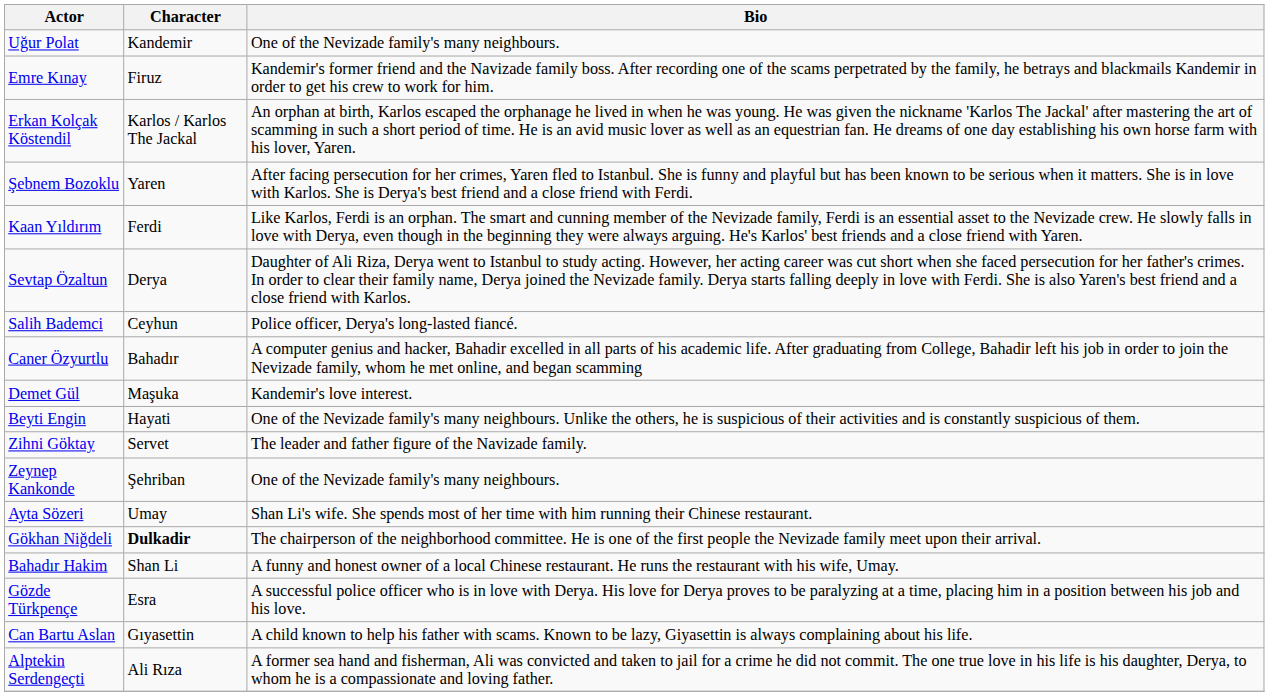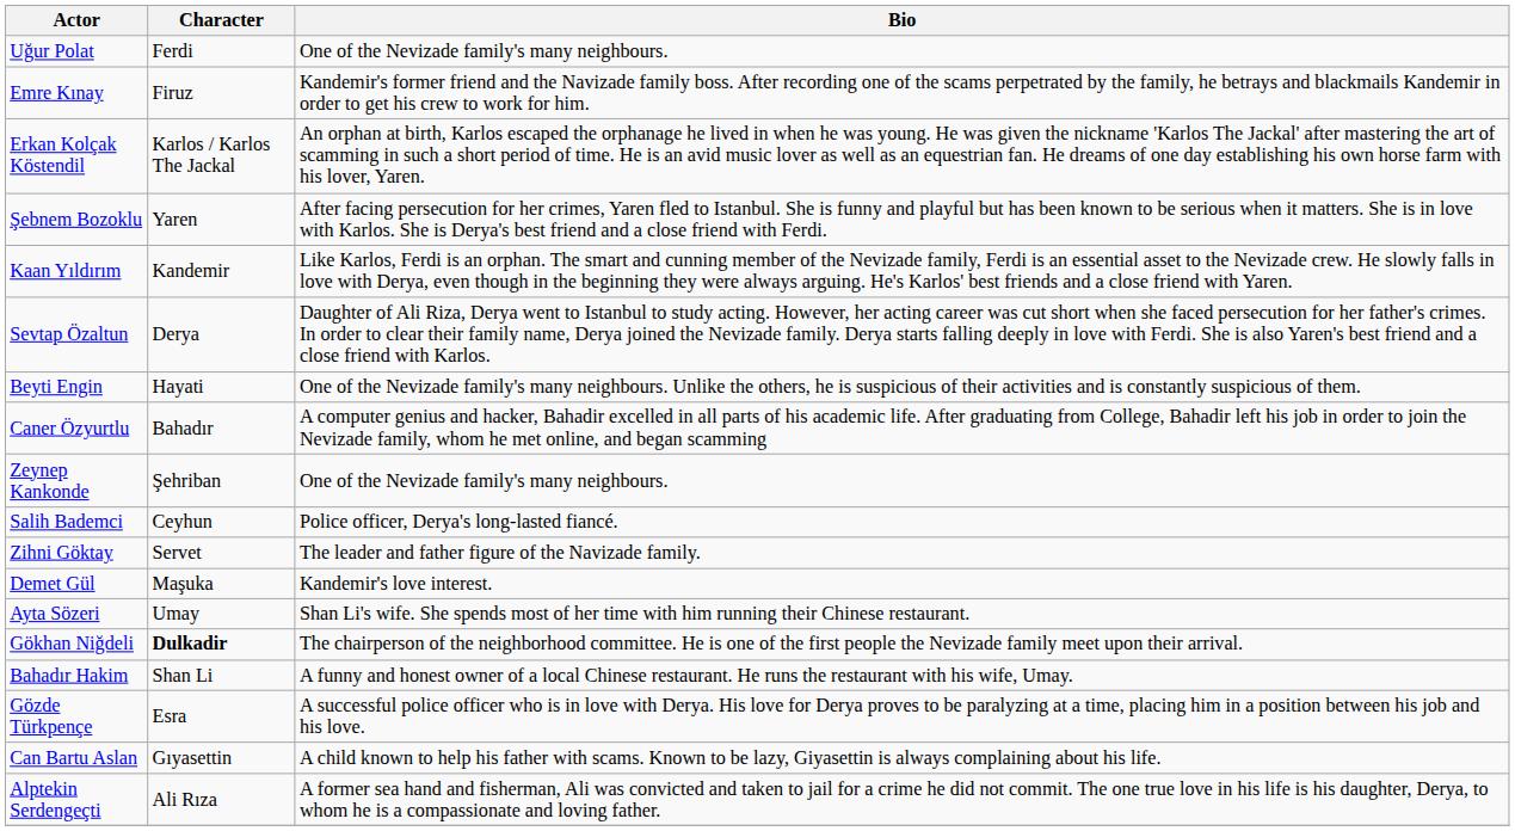Uğur Polat | Character: Kandemir -> Ferdi
Kaan Yıldırım | Character: Ferdi -> Kandemir
rows swapped: Salih Bademci <-> Beyti Engin
rows swapped: Zeynep Kankonde <-> Demet Gül
